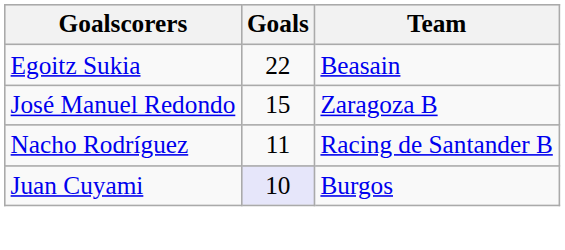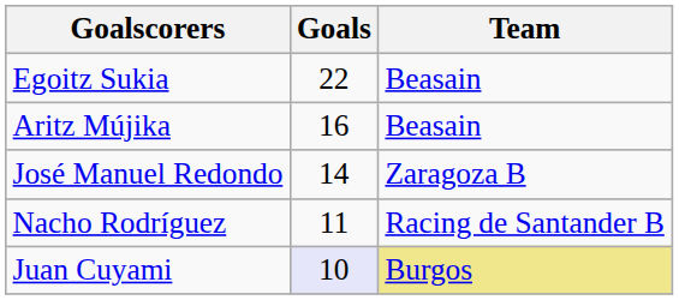+ row: Aritz Mújika | 16 | Beasain
José Manuel Redondo | Goals: 15 -> 14
Juan Cuyami | Team: no background -> khaki background
